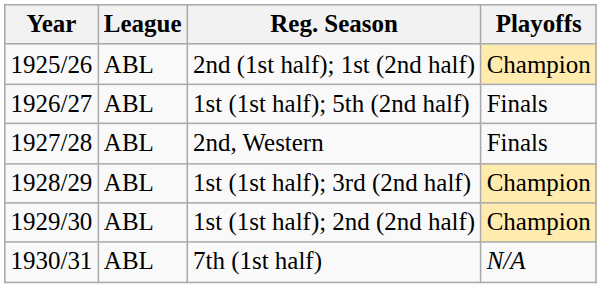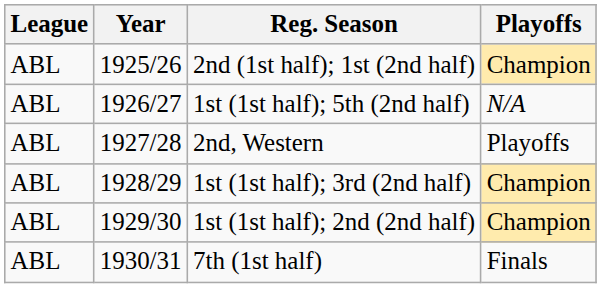columns swapped: Year <-> League
1st (1st half); 5th (2nd half) | Playoffs: Finals -> N/A
2nd, Western | Playoffs: Finals -> Playoffs
7th (1st half) | Playoffs: N/A -> Finals
